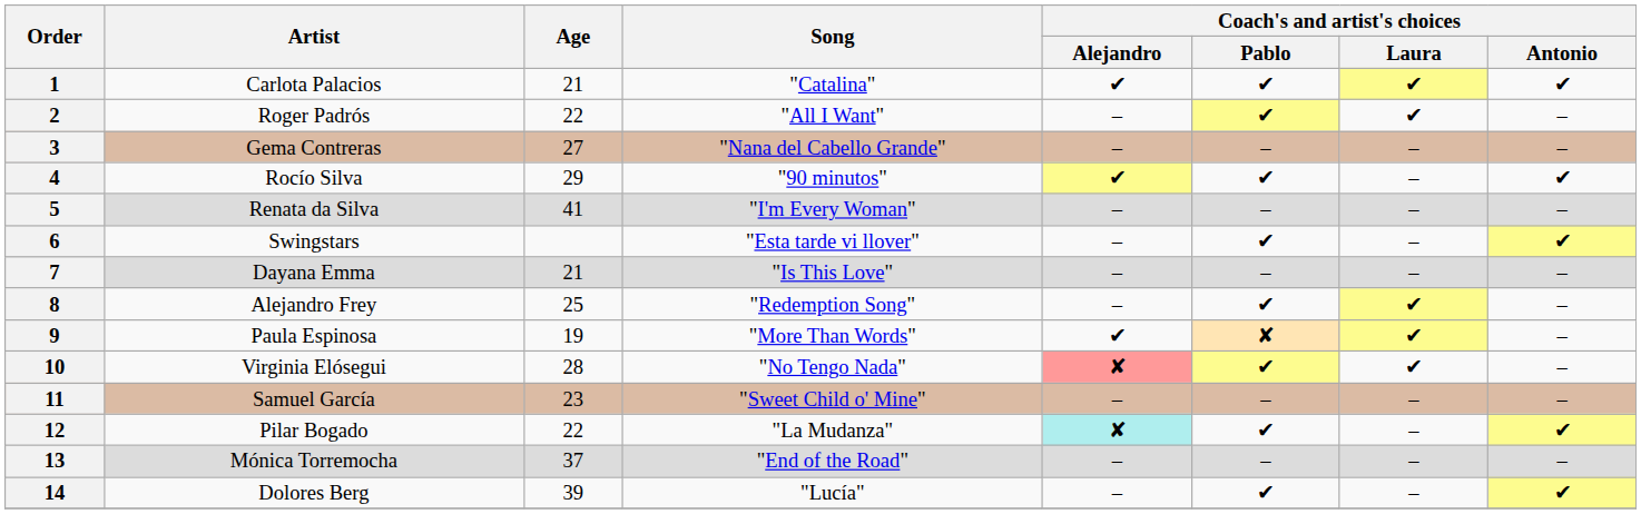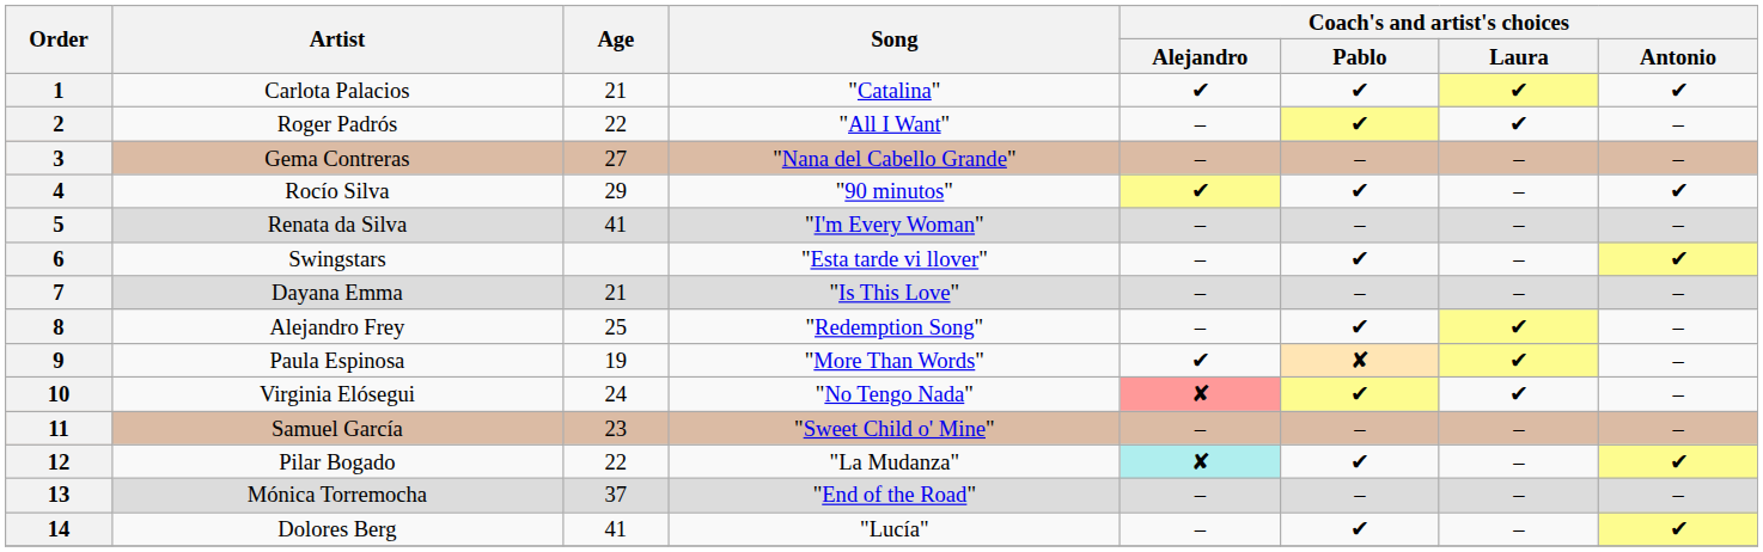10 | Age: 28 -> 24
14 | Age: 39 -> 41
